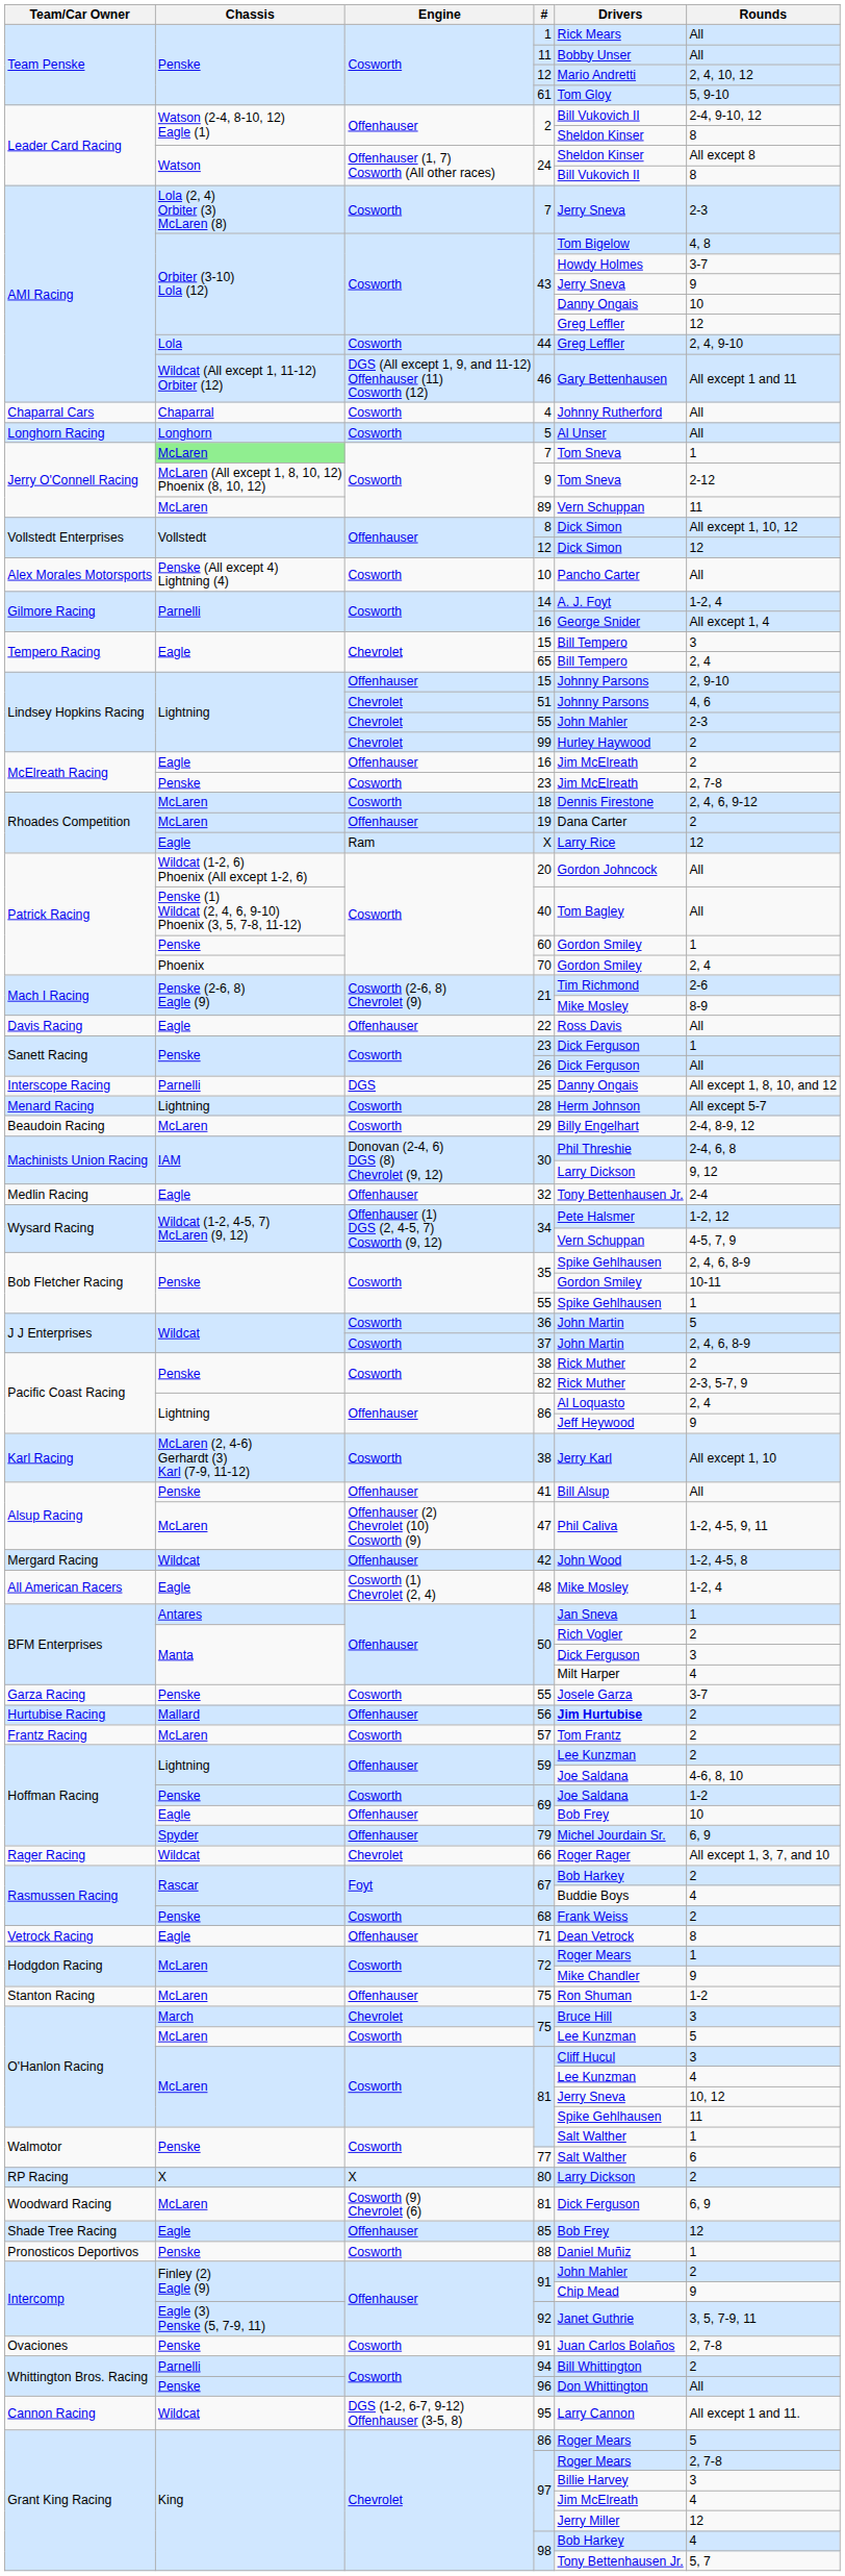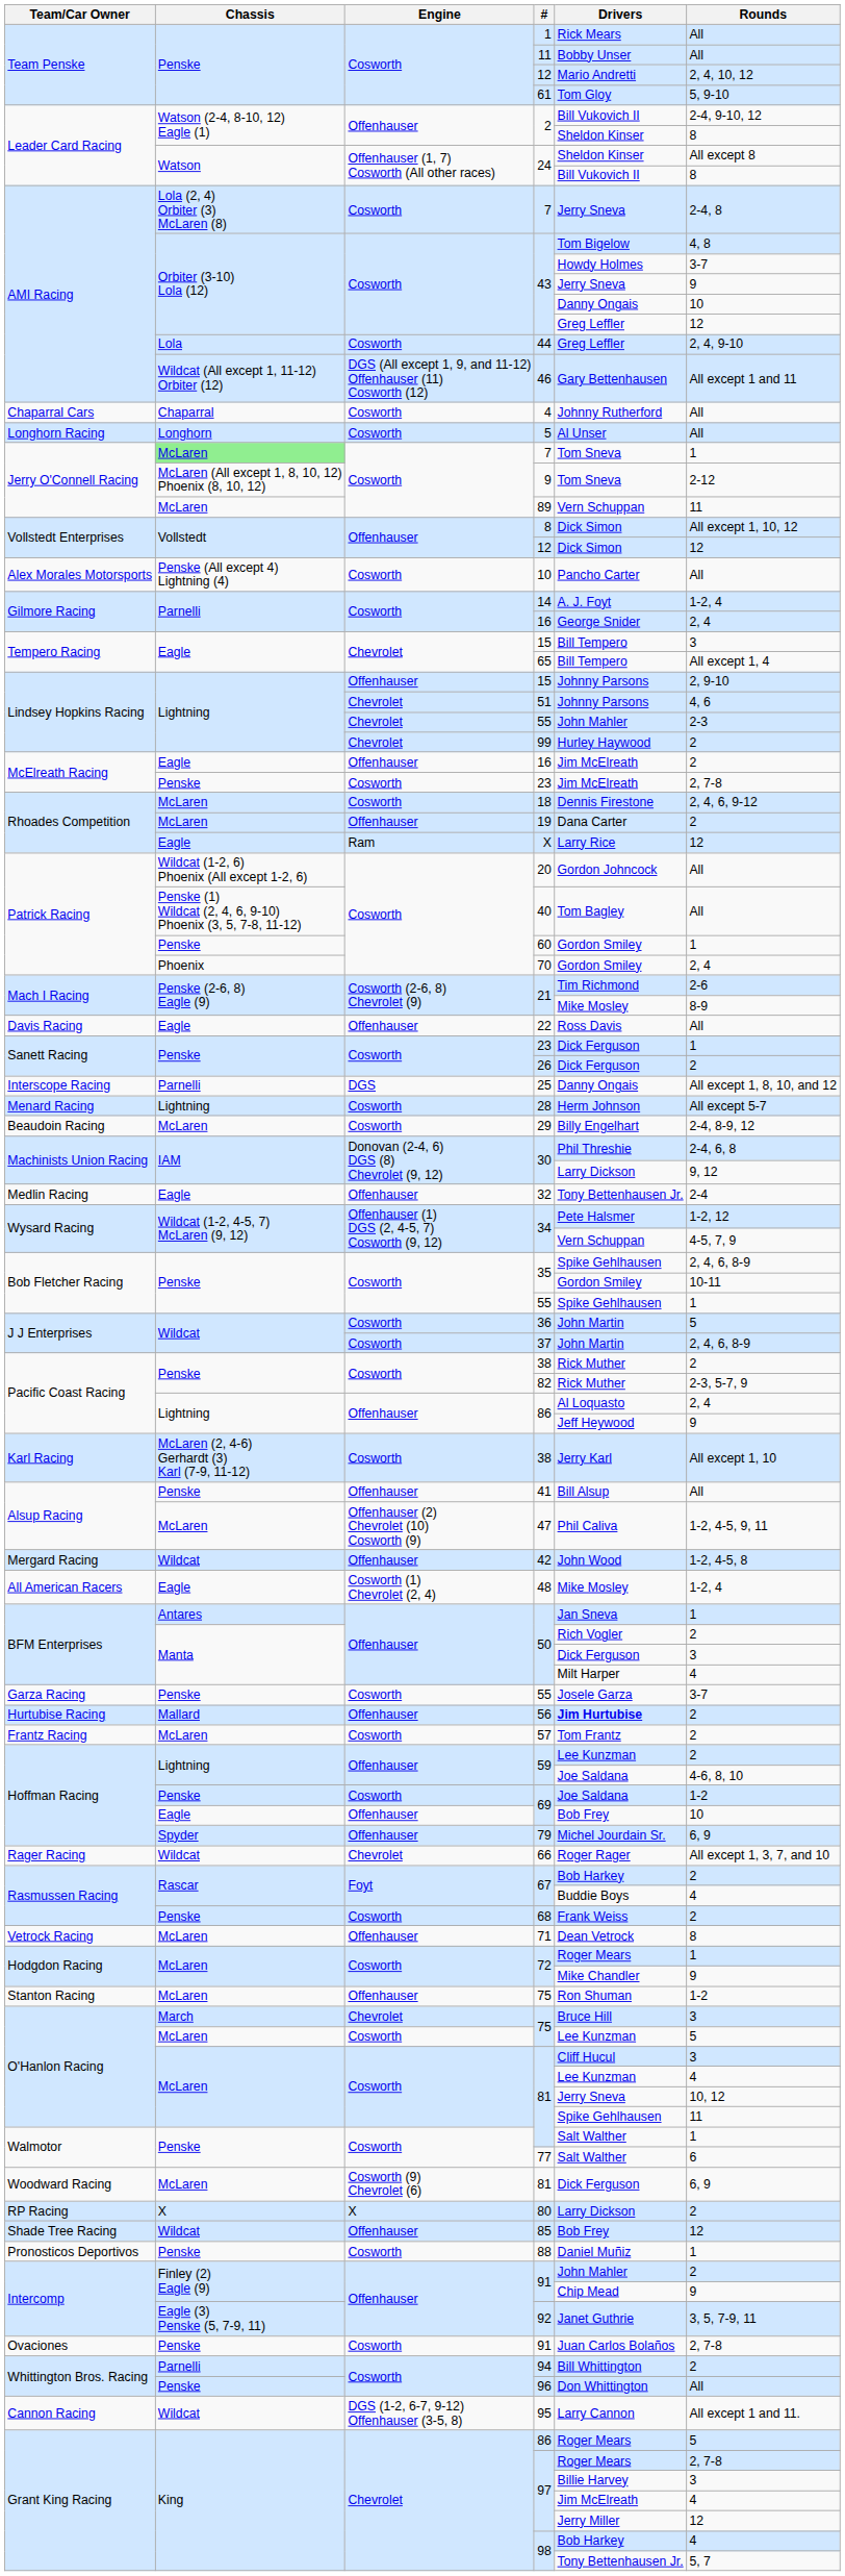AMI Racing / 7 | Rounds: 2-3 -> 2-4, 8
Gilmore Racing / 16 | Rounds: All except 1, 4 -> 2, 4
65 | Rounds: 2, 4 -> All except 1, 4
26 | Rounds: All -> 2
71 | Chassis: Eagle -> McLaren
rows swapped: 80 <-> Woodward Racing / 81
85 | Chassis: Eagle -> Wildcat
